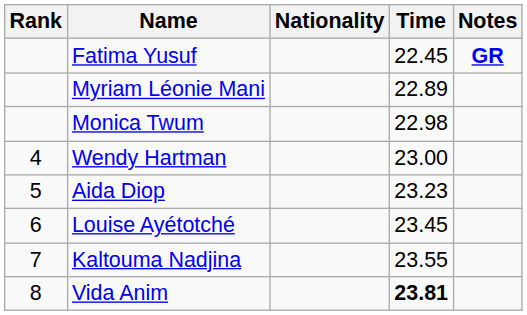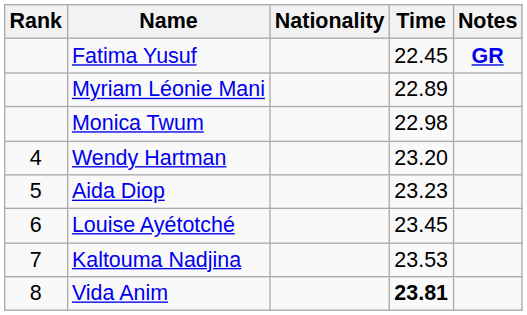Wendy Hartman | Time: 23.00 -> 23.20
Kaltouma Nadjina | Time: 23.55 -> 23.53
